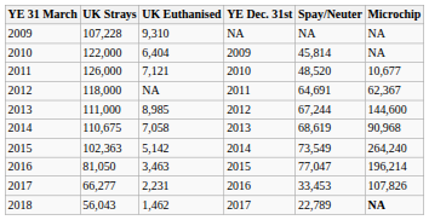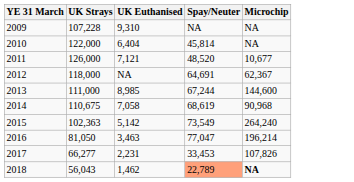- column: YE Dec. 31st | NA | 2009 | 2010 | 2011 | 2012 | 2013 | 2014 | 2015 | 2016 | 2017
2018 | Spay/Neuter: no background -> lightsalmon background
